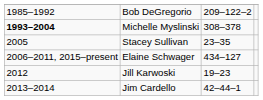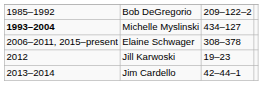Michelle Myslinski | column 3: 308–378 -> 434–127
- row: 2005 | Stacey Sullivan | 23–35
Elaine Schwager | column 3: 434–127 -> 308–378
